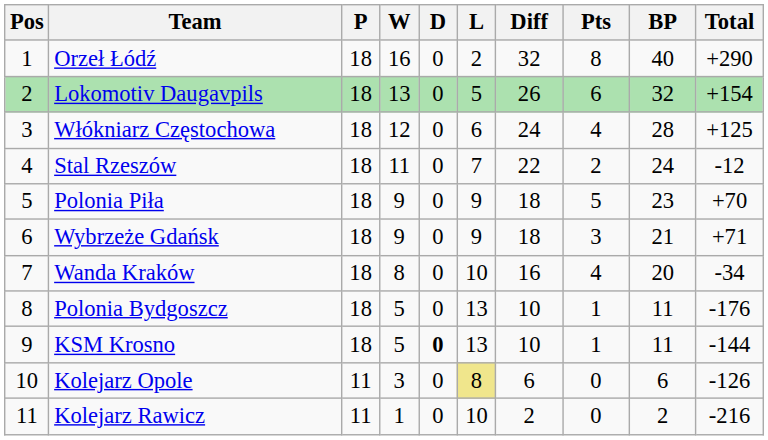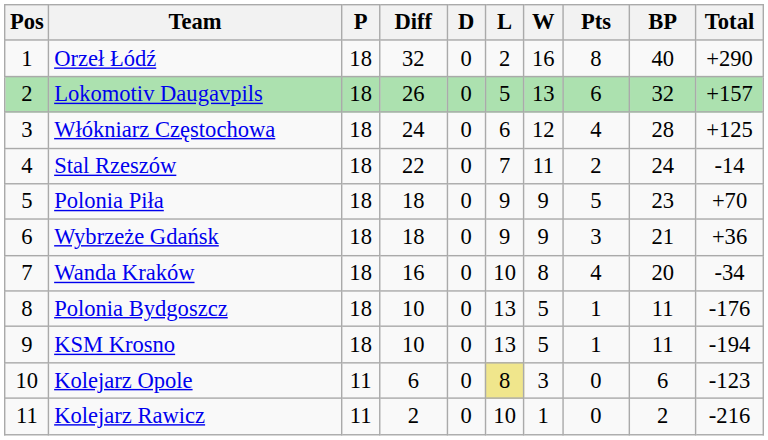columns swapped: W <-> Diff
Lokomotiv Daugavpils | Total: +154 -> +157
Stal Rzeszów | Total: -12 -> -14
Wybrzeże Gdańsk | Total: +71 -> +36
KSM Krosno | D: bold -> normal
KSM Krosno | Total: -144 -> -194
Kolejarz Opole | Total: -126 -> -123
